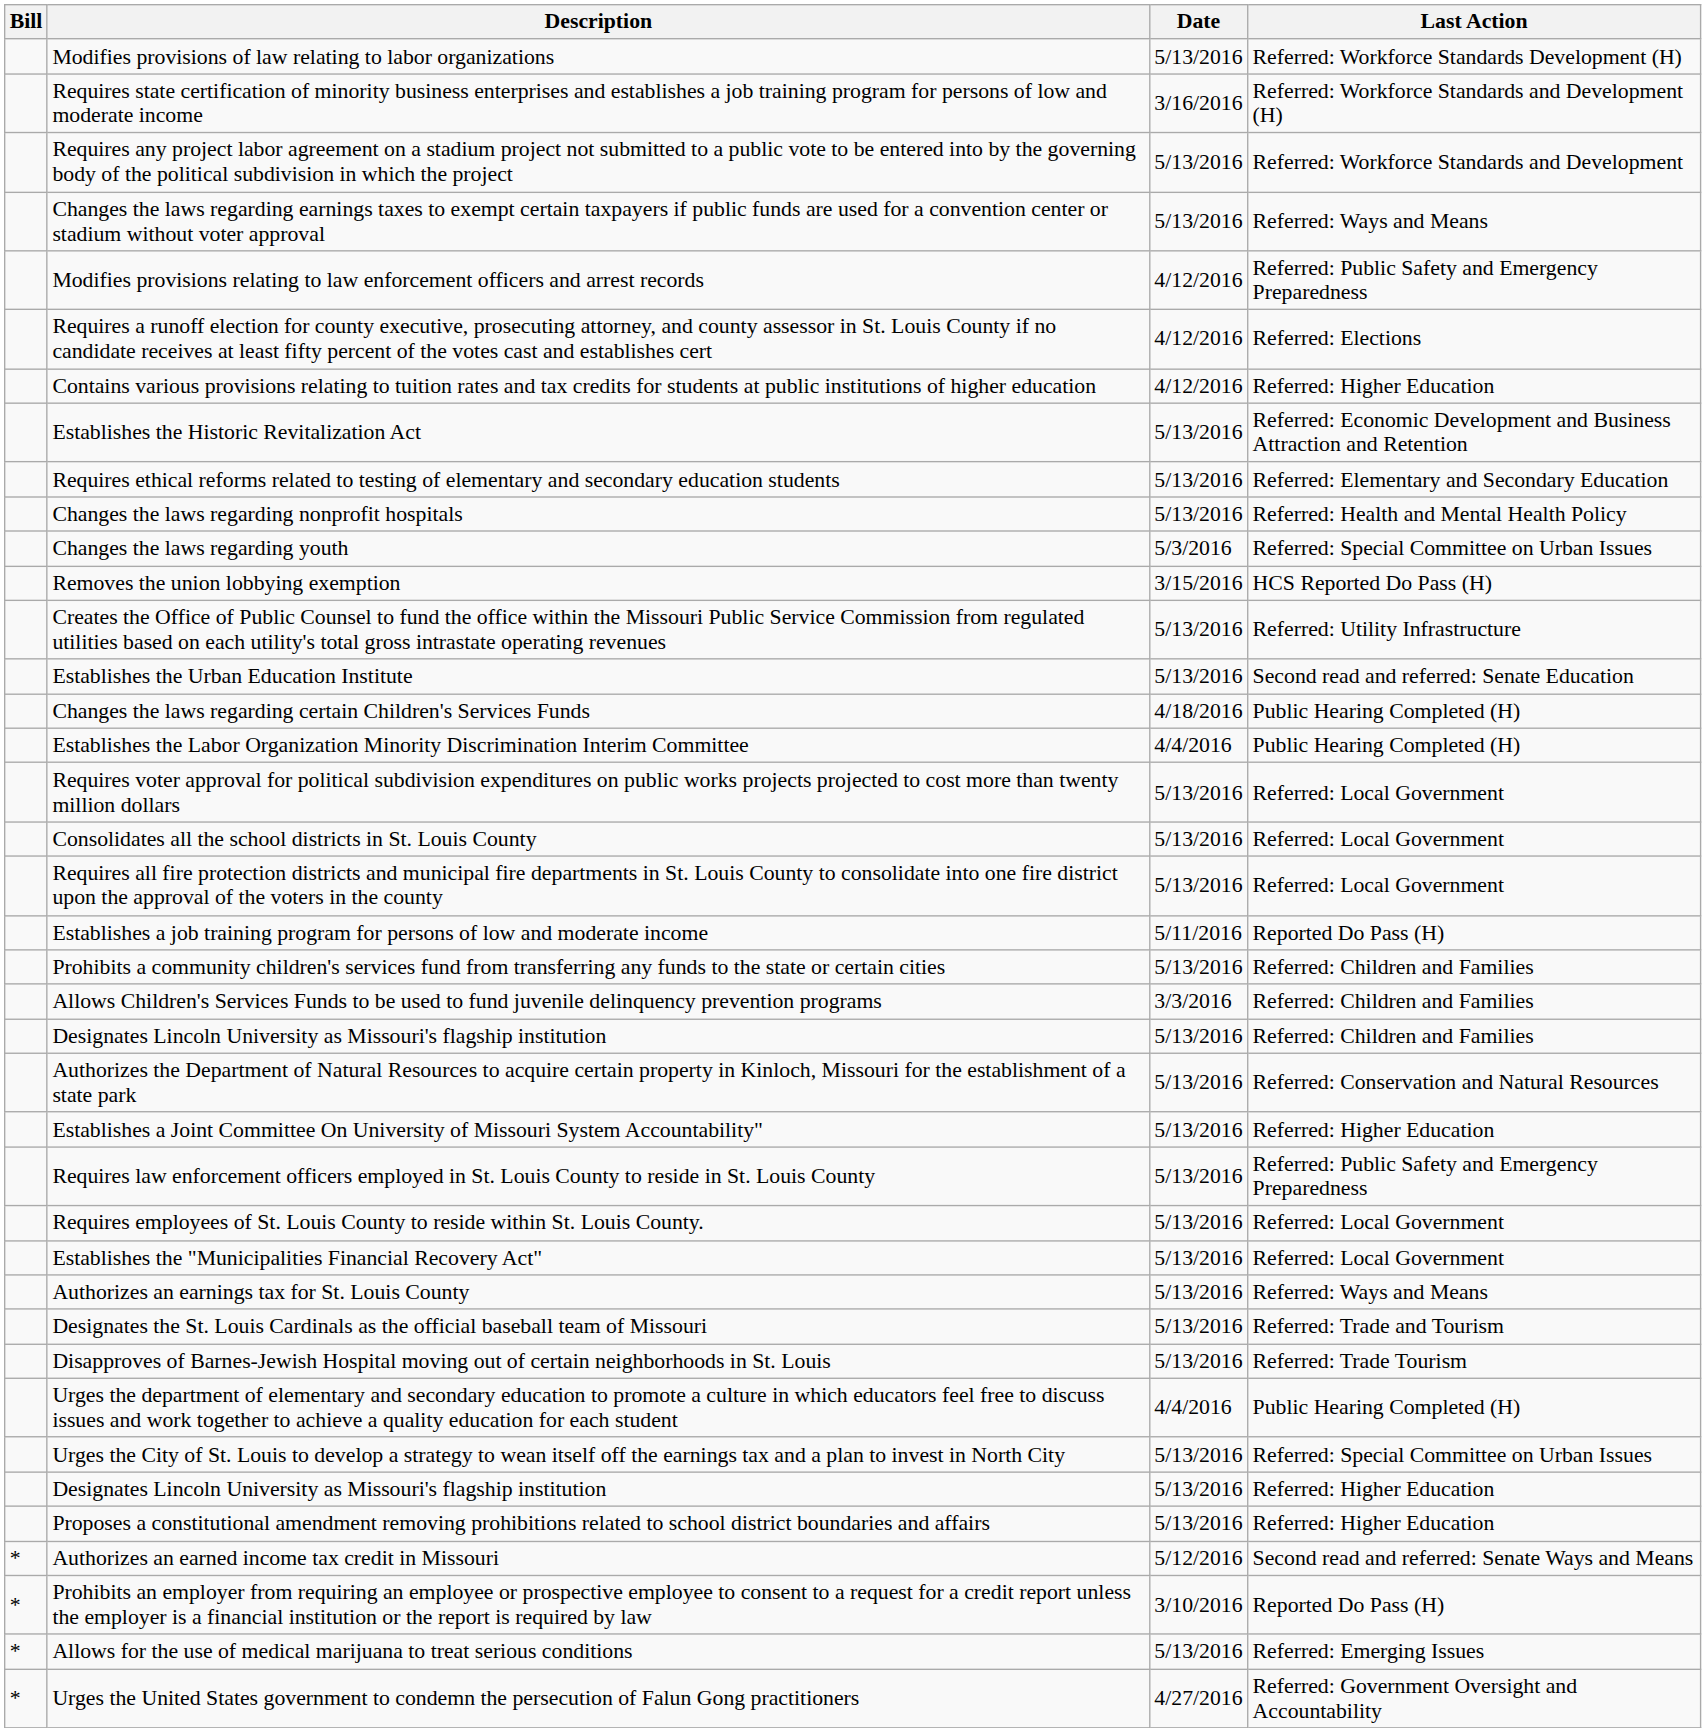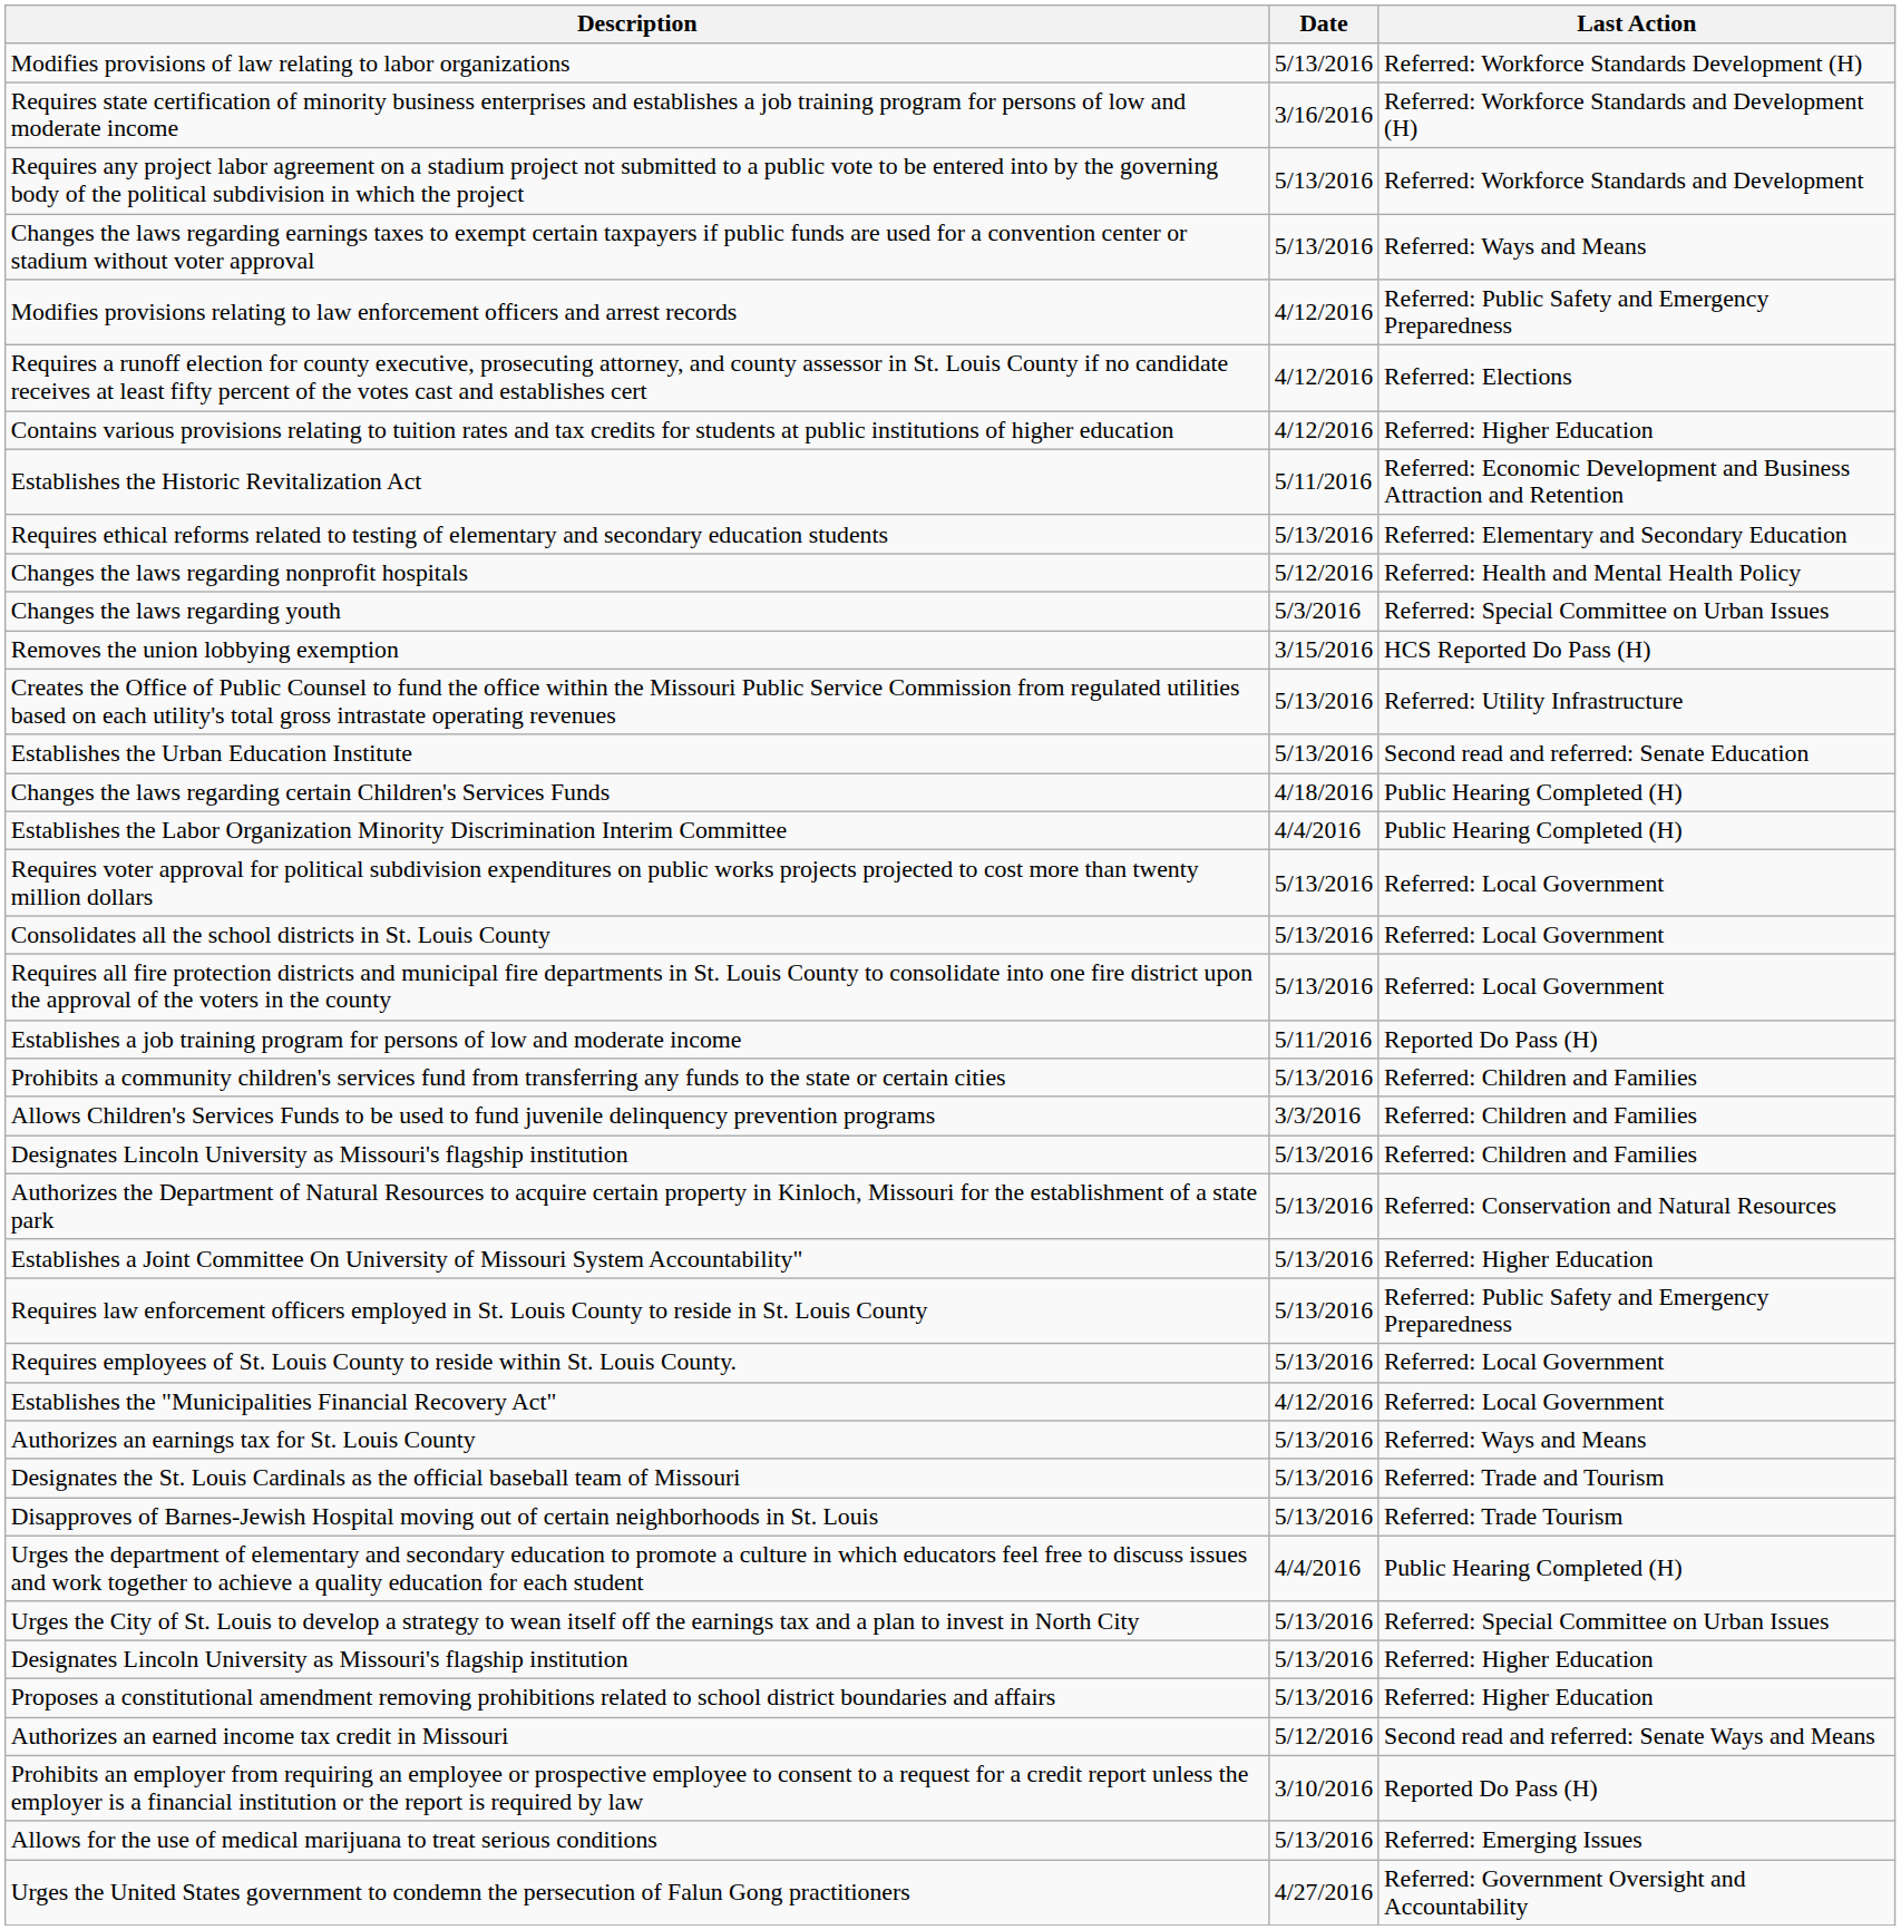- column: Bill | * | * | * | *
Establishes the Historic Revitalization Act | Date: 5/13/2016 -> 5/11/2016
Changes the laws regarding nonprofit hospitals | Date: 5/13/2016 -> 5/12/2016
Establishes the "Municipalities Financial Recovery Act" | Date: 5/13/2016 -> 4/12/2016
